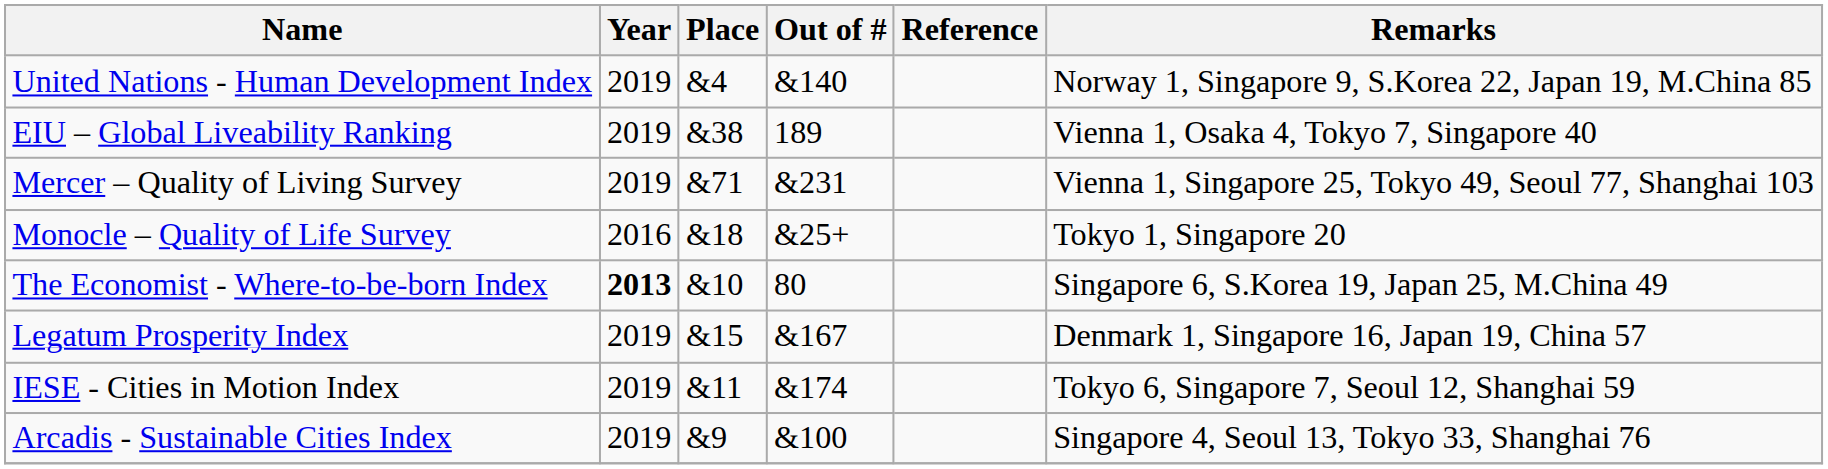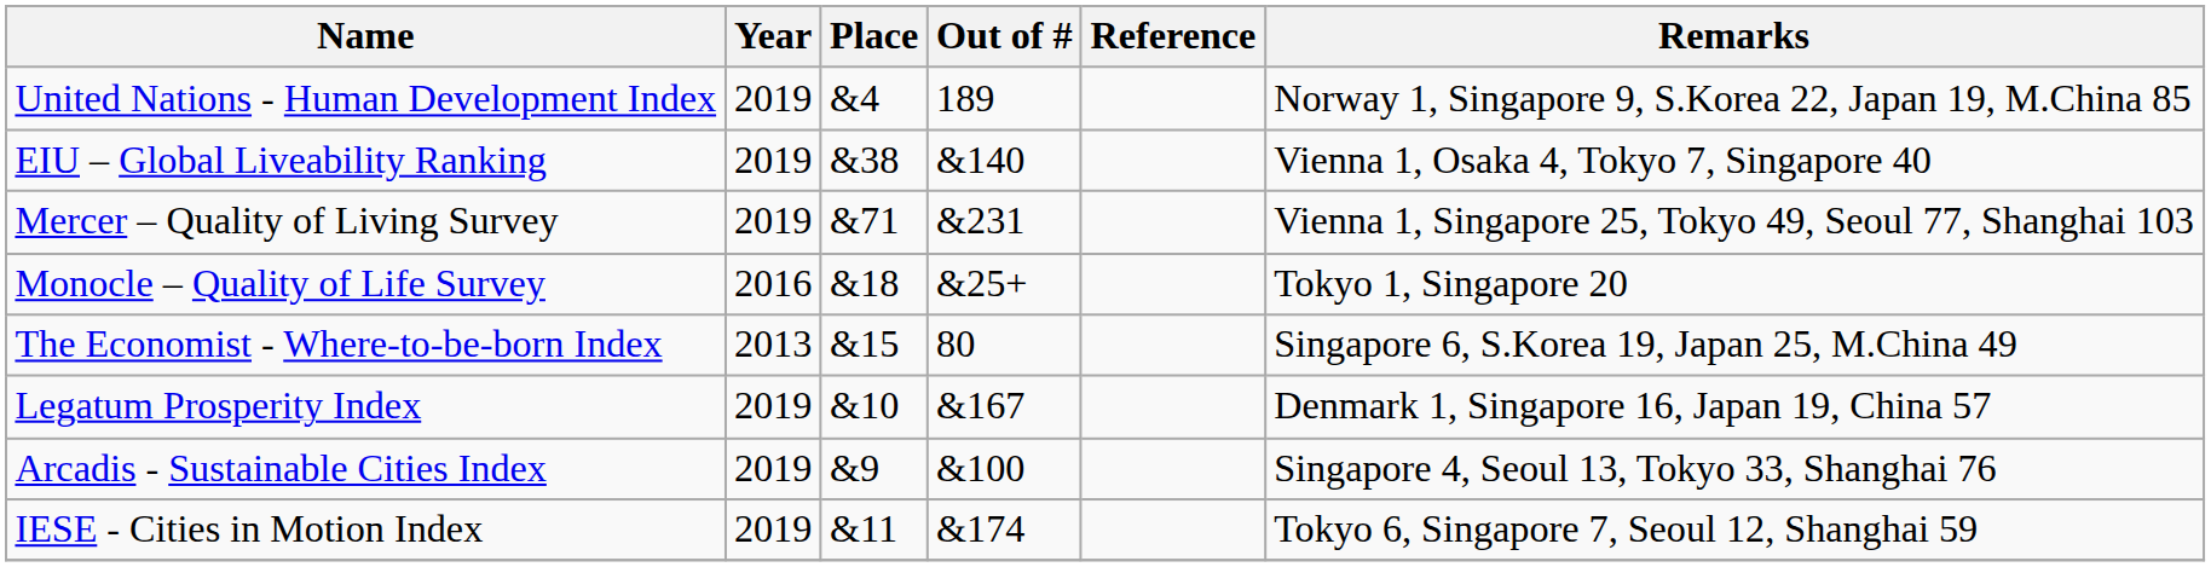United Nations - Human Development Index | Out of #: &140 -> 189
EIU – Global Liveability Ranking | Out of #: 189 -> &140
The Economist - Where-to-be-born Index | Year: bold -> normal
The Economist - Where-to-be-born Index | Place: &10 -> &15
Legatum Prosperity Index | Place: &15 -> &10
rows swapped: Arcadis - Sustainable Cities Index <-> IESE - Cities in Motion Index
